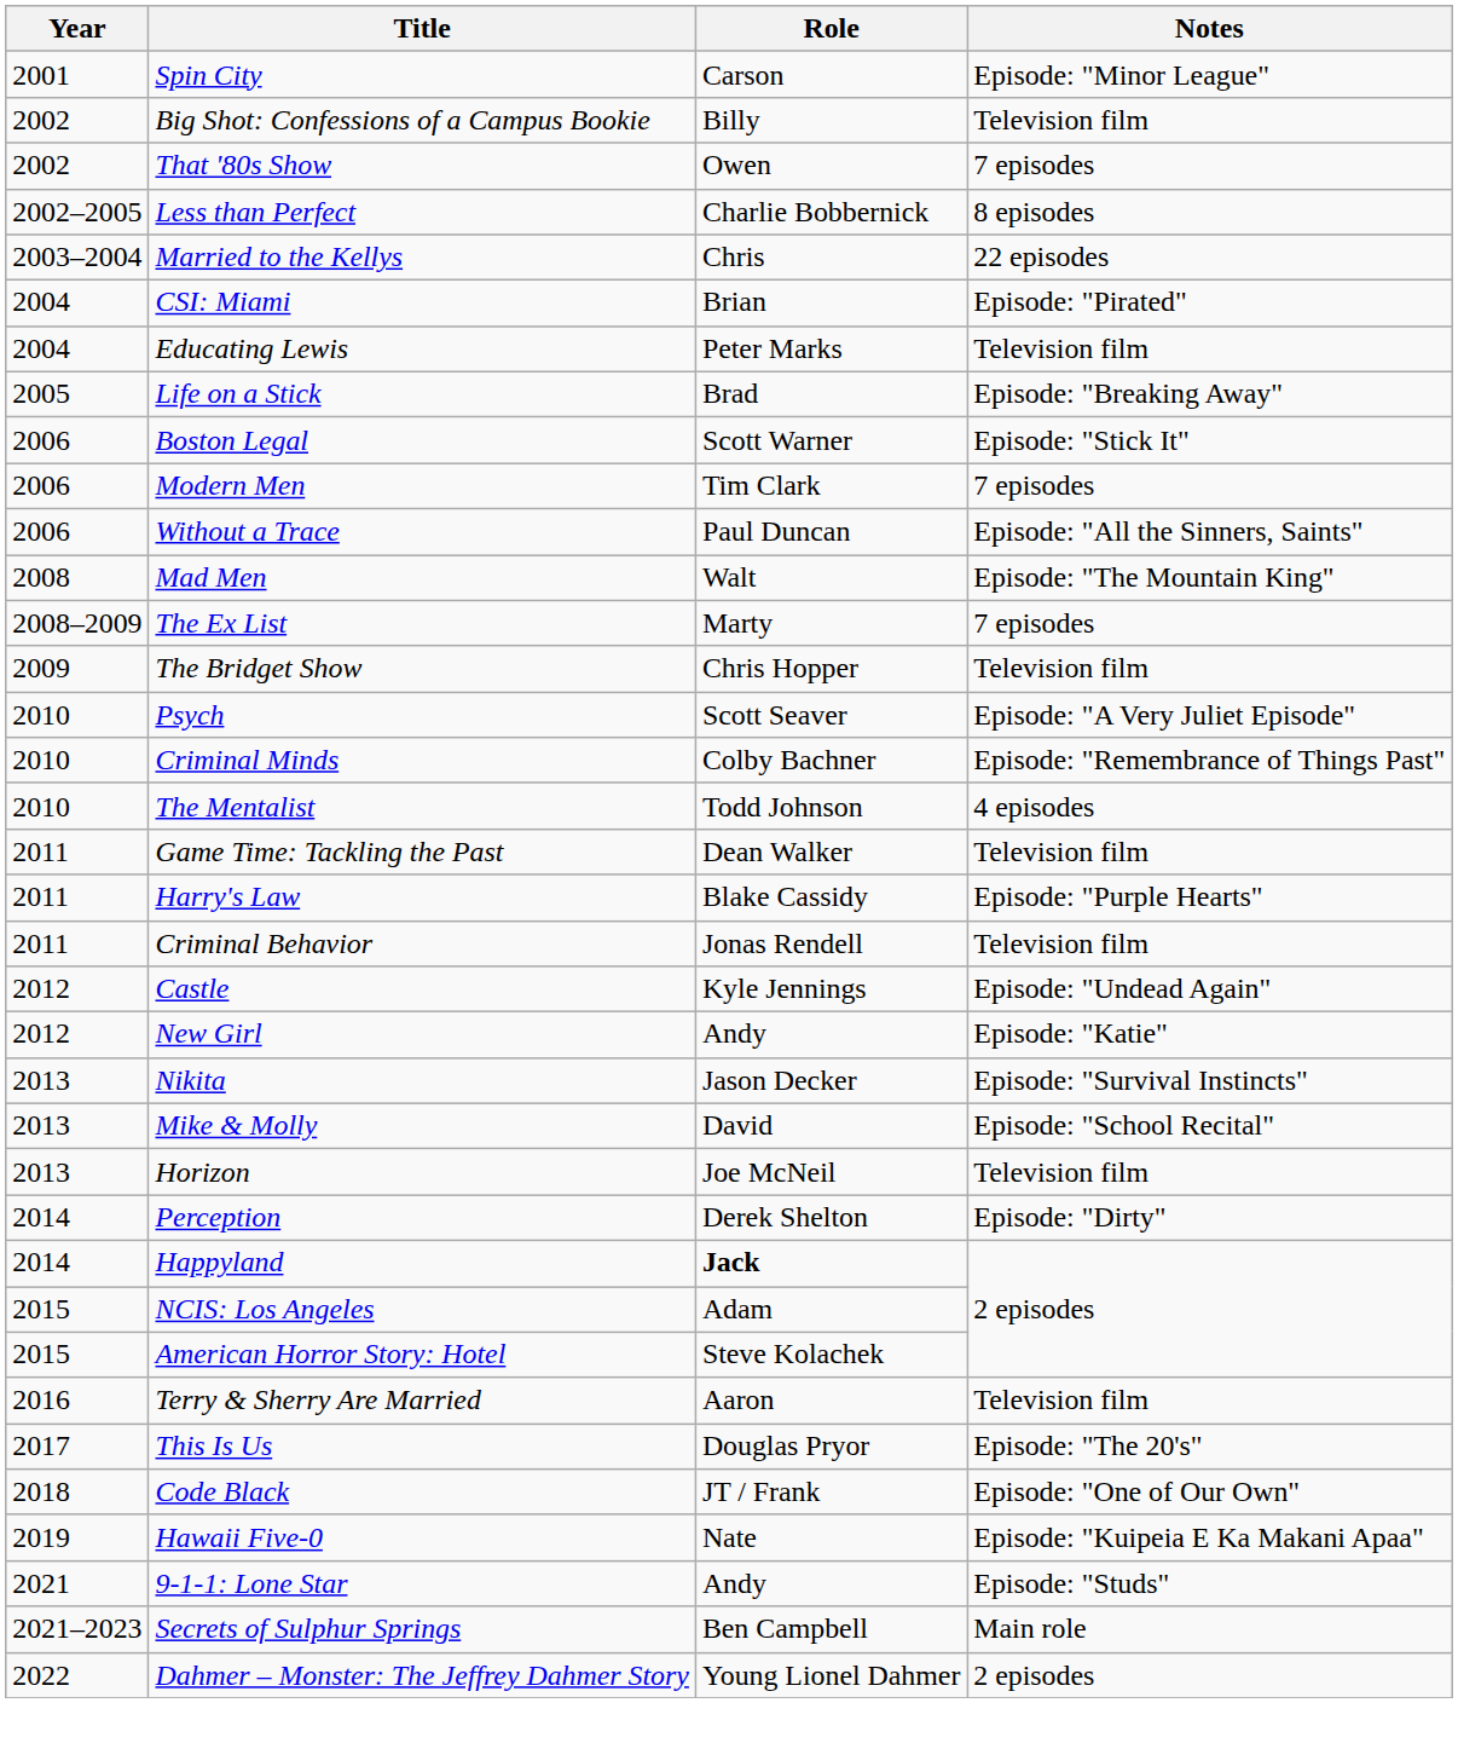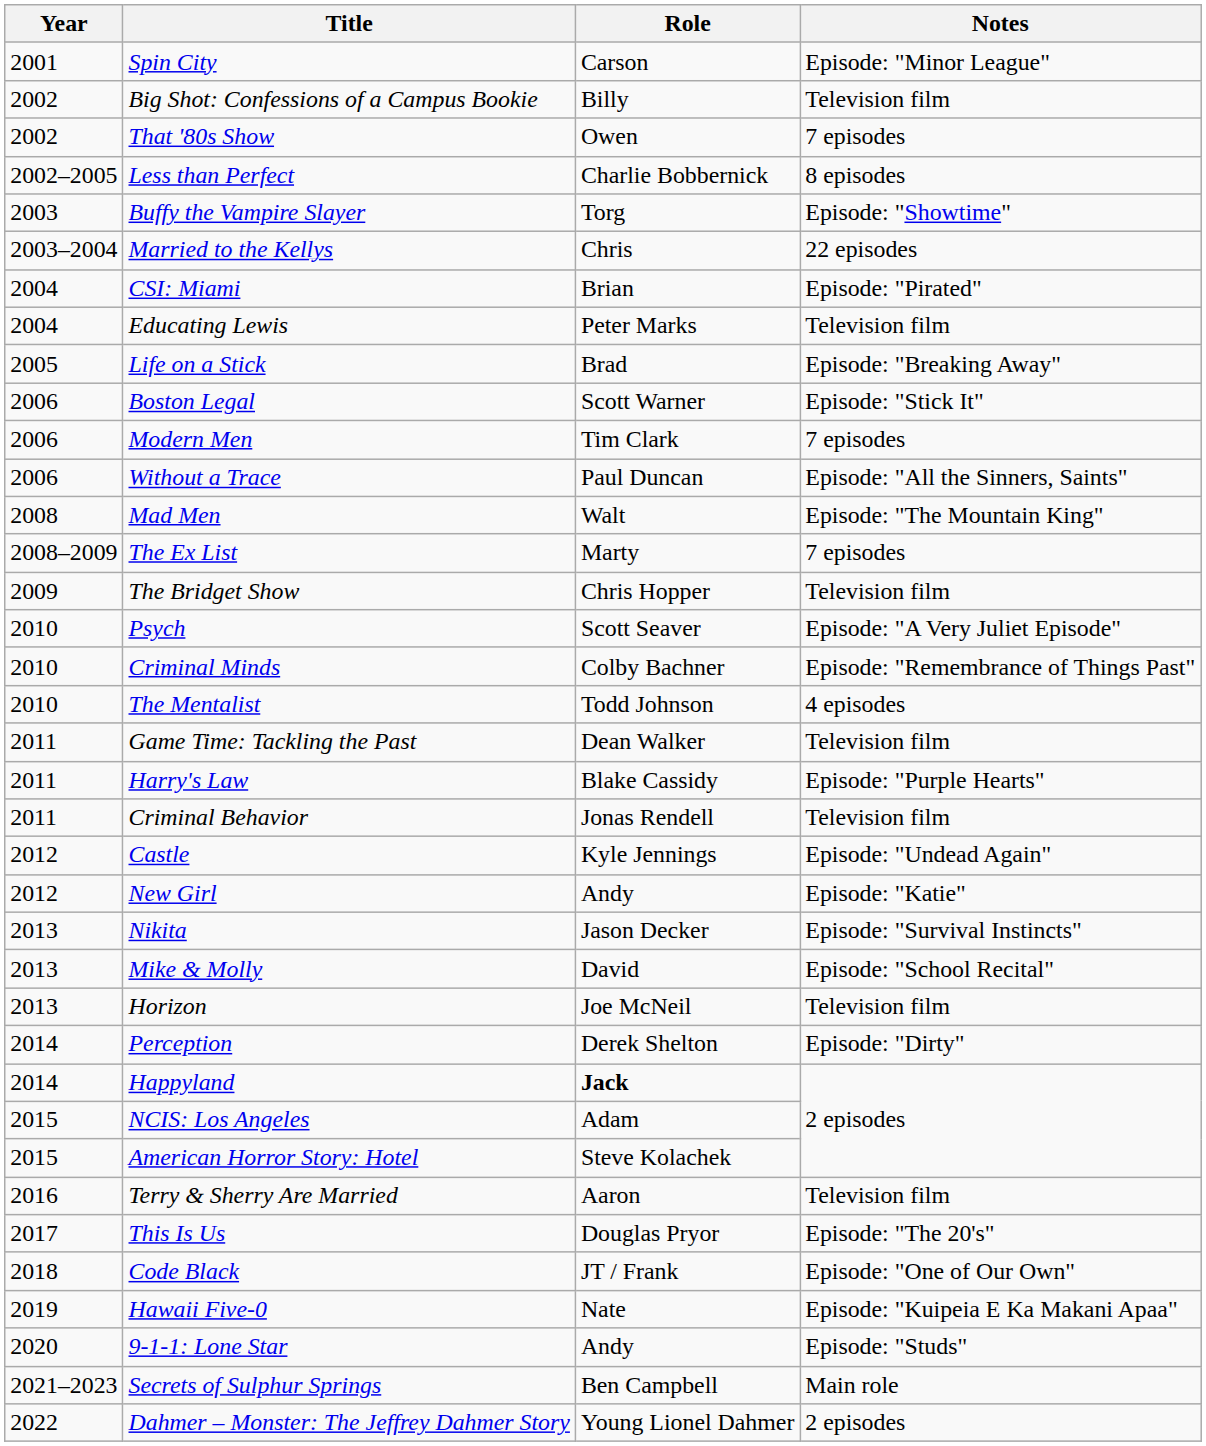+ row: 2003 | Buffy the Vampire Slayer | Torg | Episode: "Showtime"
9-1-1: Lone Star | Year: 2021 -> 2020
